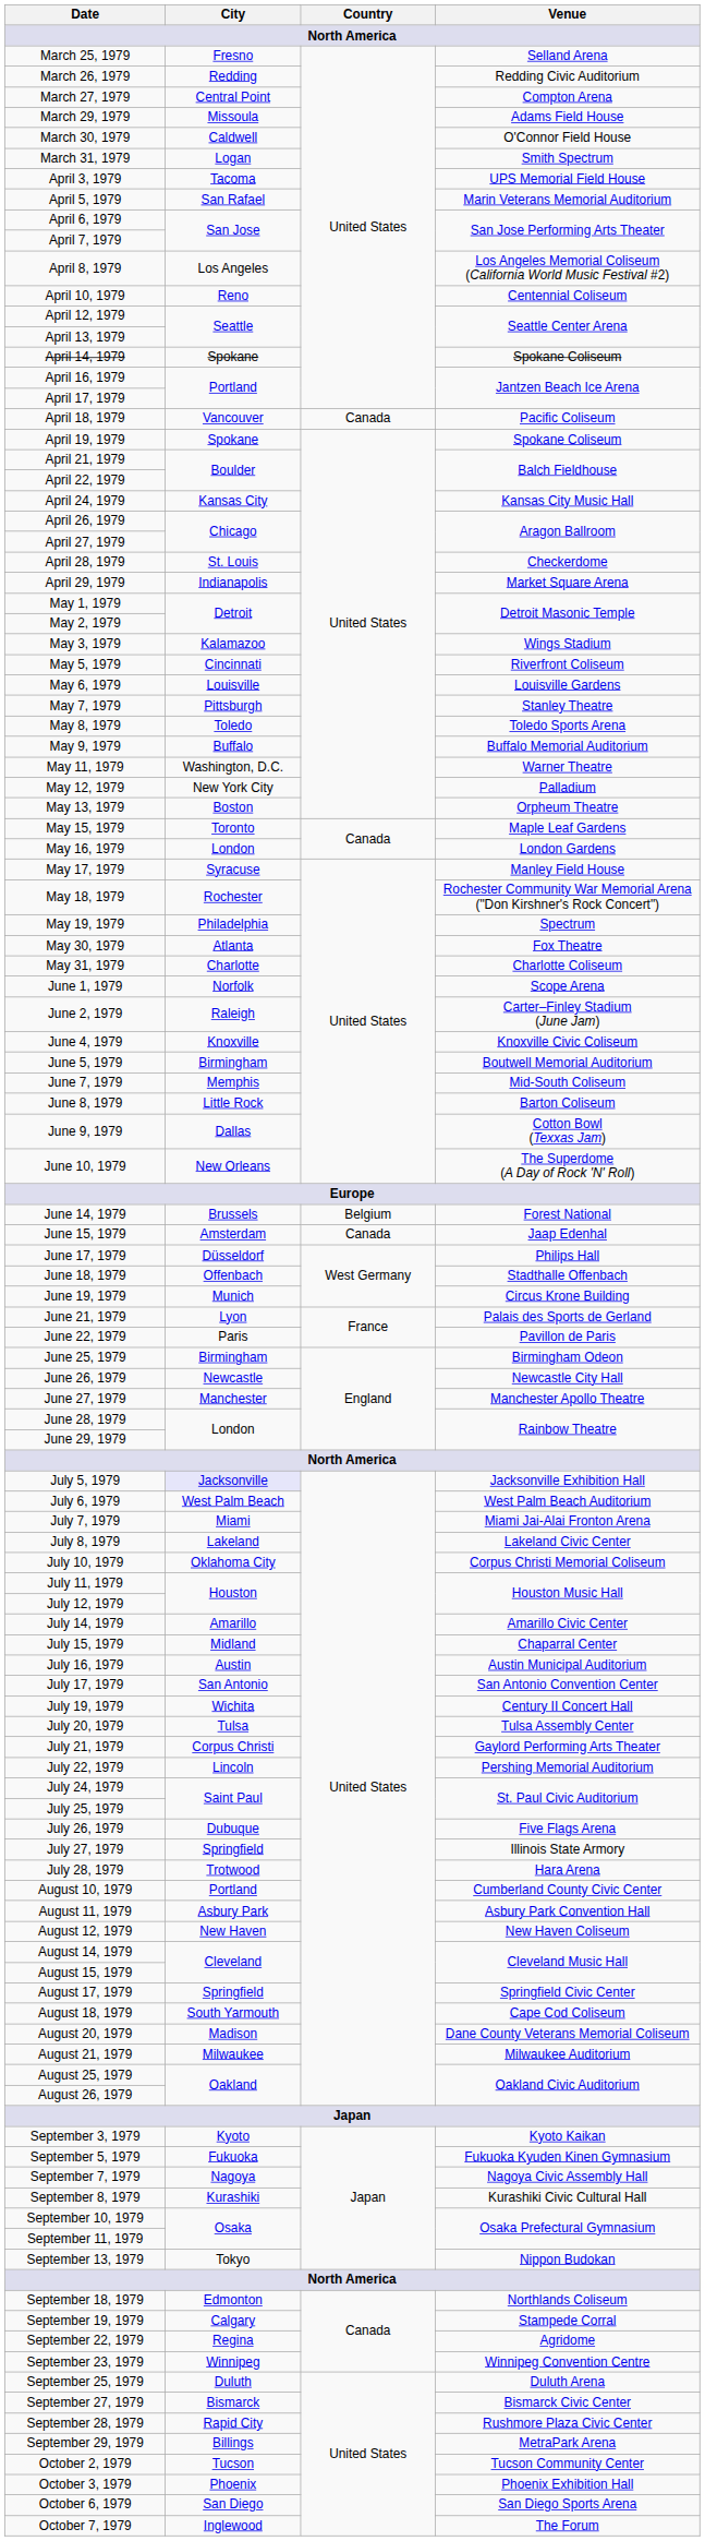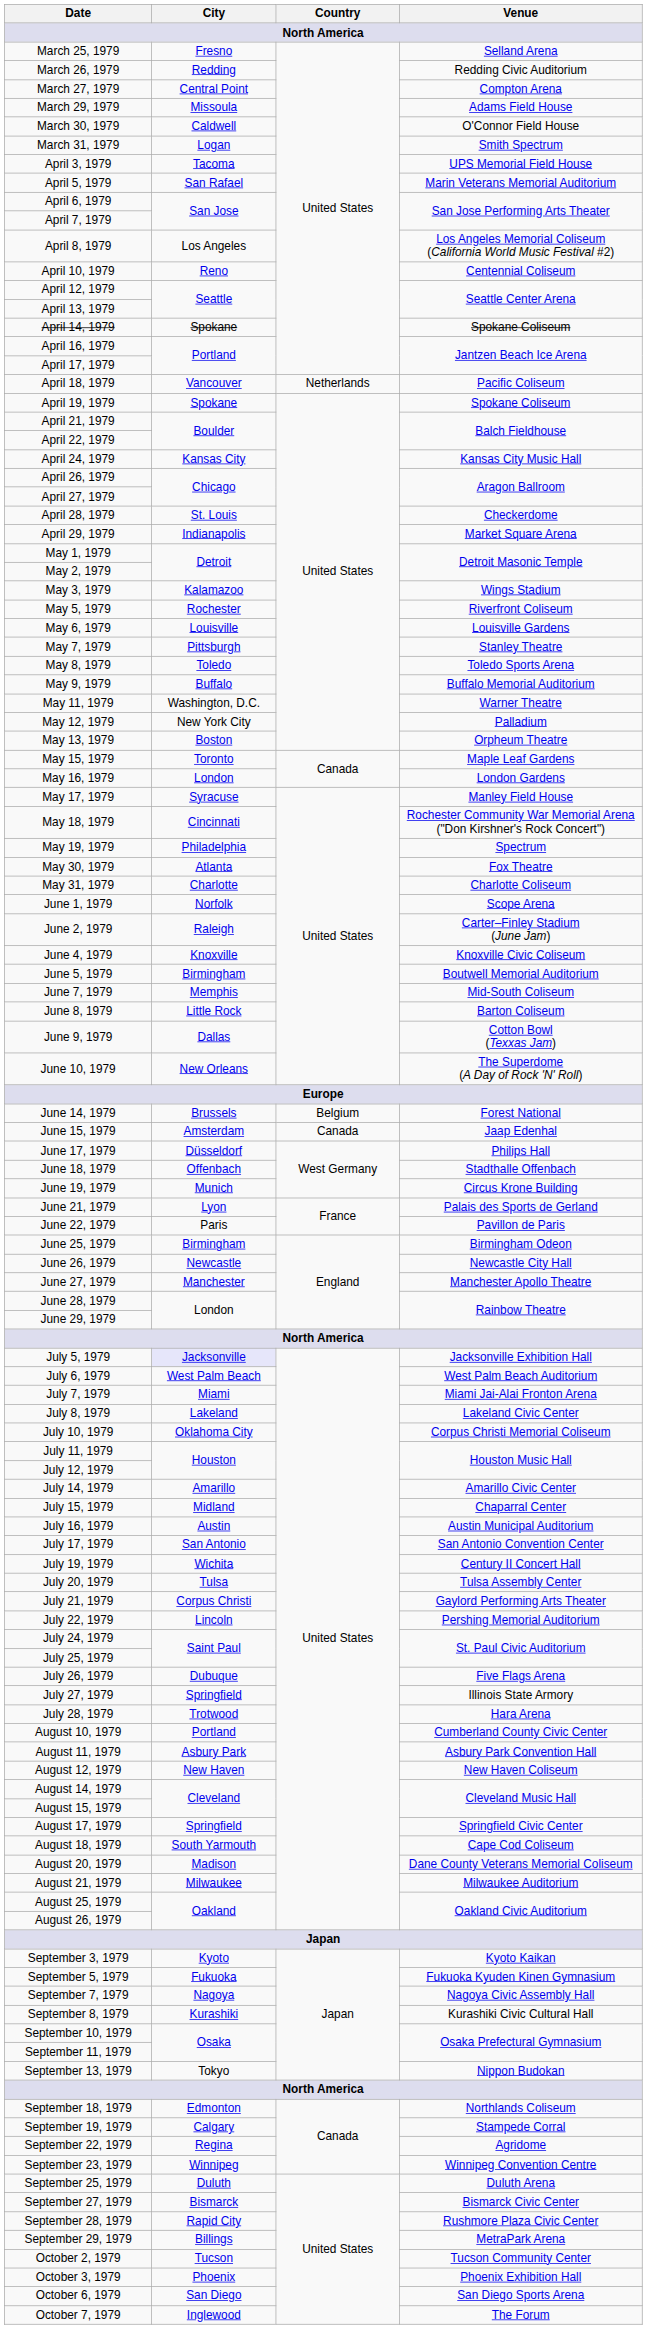April 18, 1979 | Country: Canada -> Netherlands
May 5, 1979 | City: Cincinnati -> Rochester
May 18, 1979 | City: Rochester -> Cincinnati
